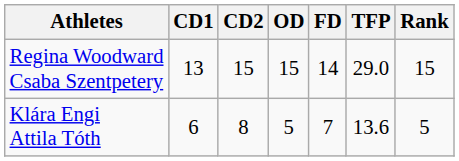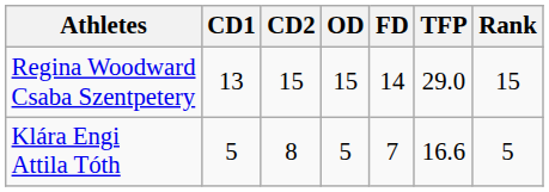Klára Engi Attila Tóth | CD1: 6 -> 5
Klára Engi Attila Tóth | TFP: 13.6 -> 16.6
